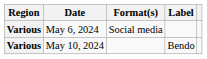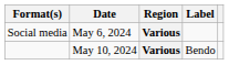columns swapped: Region <-> Format(s)
